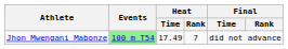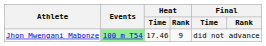Jhon Mwengani Mabonze | Heat / Time: 17.49 -> 17.46
Jhon Mwengani Mabonze | Heat / Rank: 7 -> 9
